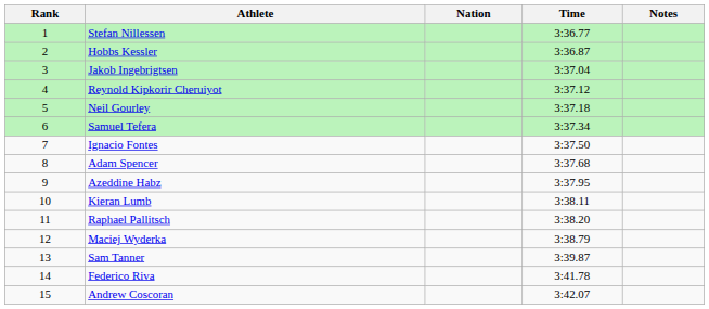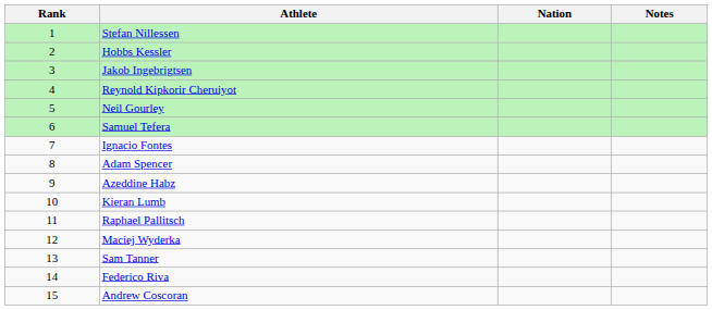- column: Time | 3:36.77 | 3:36.87 | 3:37.04 | 3:37.12 | 3:37.18 | 3:37.34 | 3:37.50 | 3:37.68 | 3:37.95 | 3:38.11 | 3:38.20 | 3:38.79 | 3:39.87 | 3:41.78 | 3:42.07
